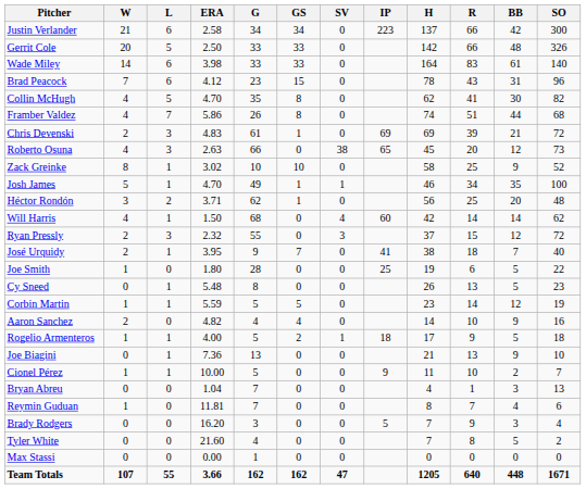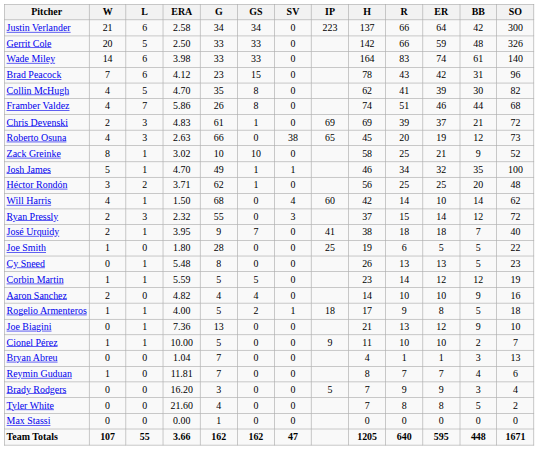+ column: ER | 64 | 59 | 74 | 42 | 39 | 46 | 37 | 19 | 21 | 32 | 25 | 10 | 14 | 18 | 5 | 13 | 12 | 10 | 8 | 12 | 10 | 1 | 7 | 9 | 8 | 0 | 595
